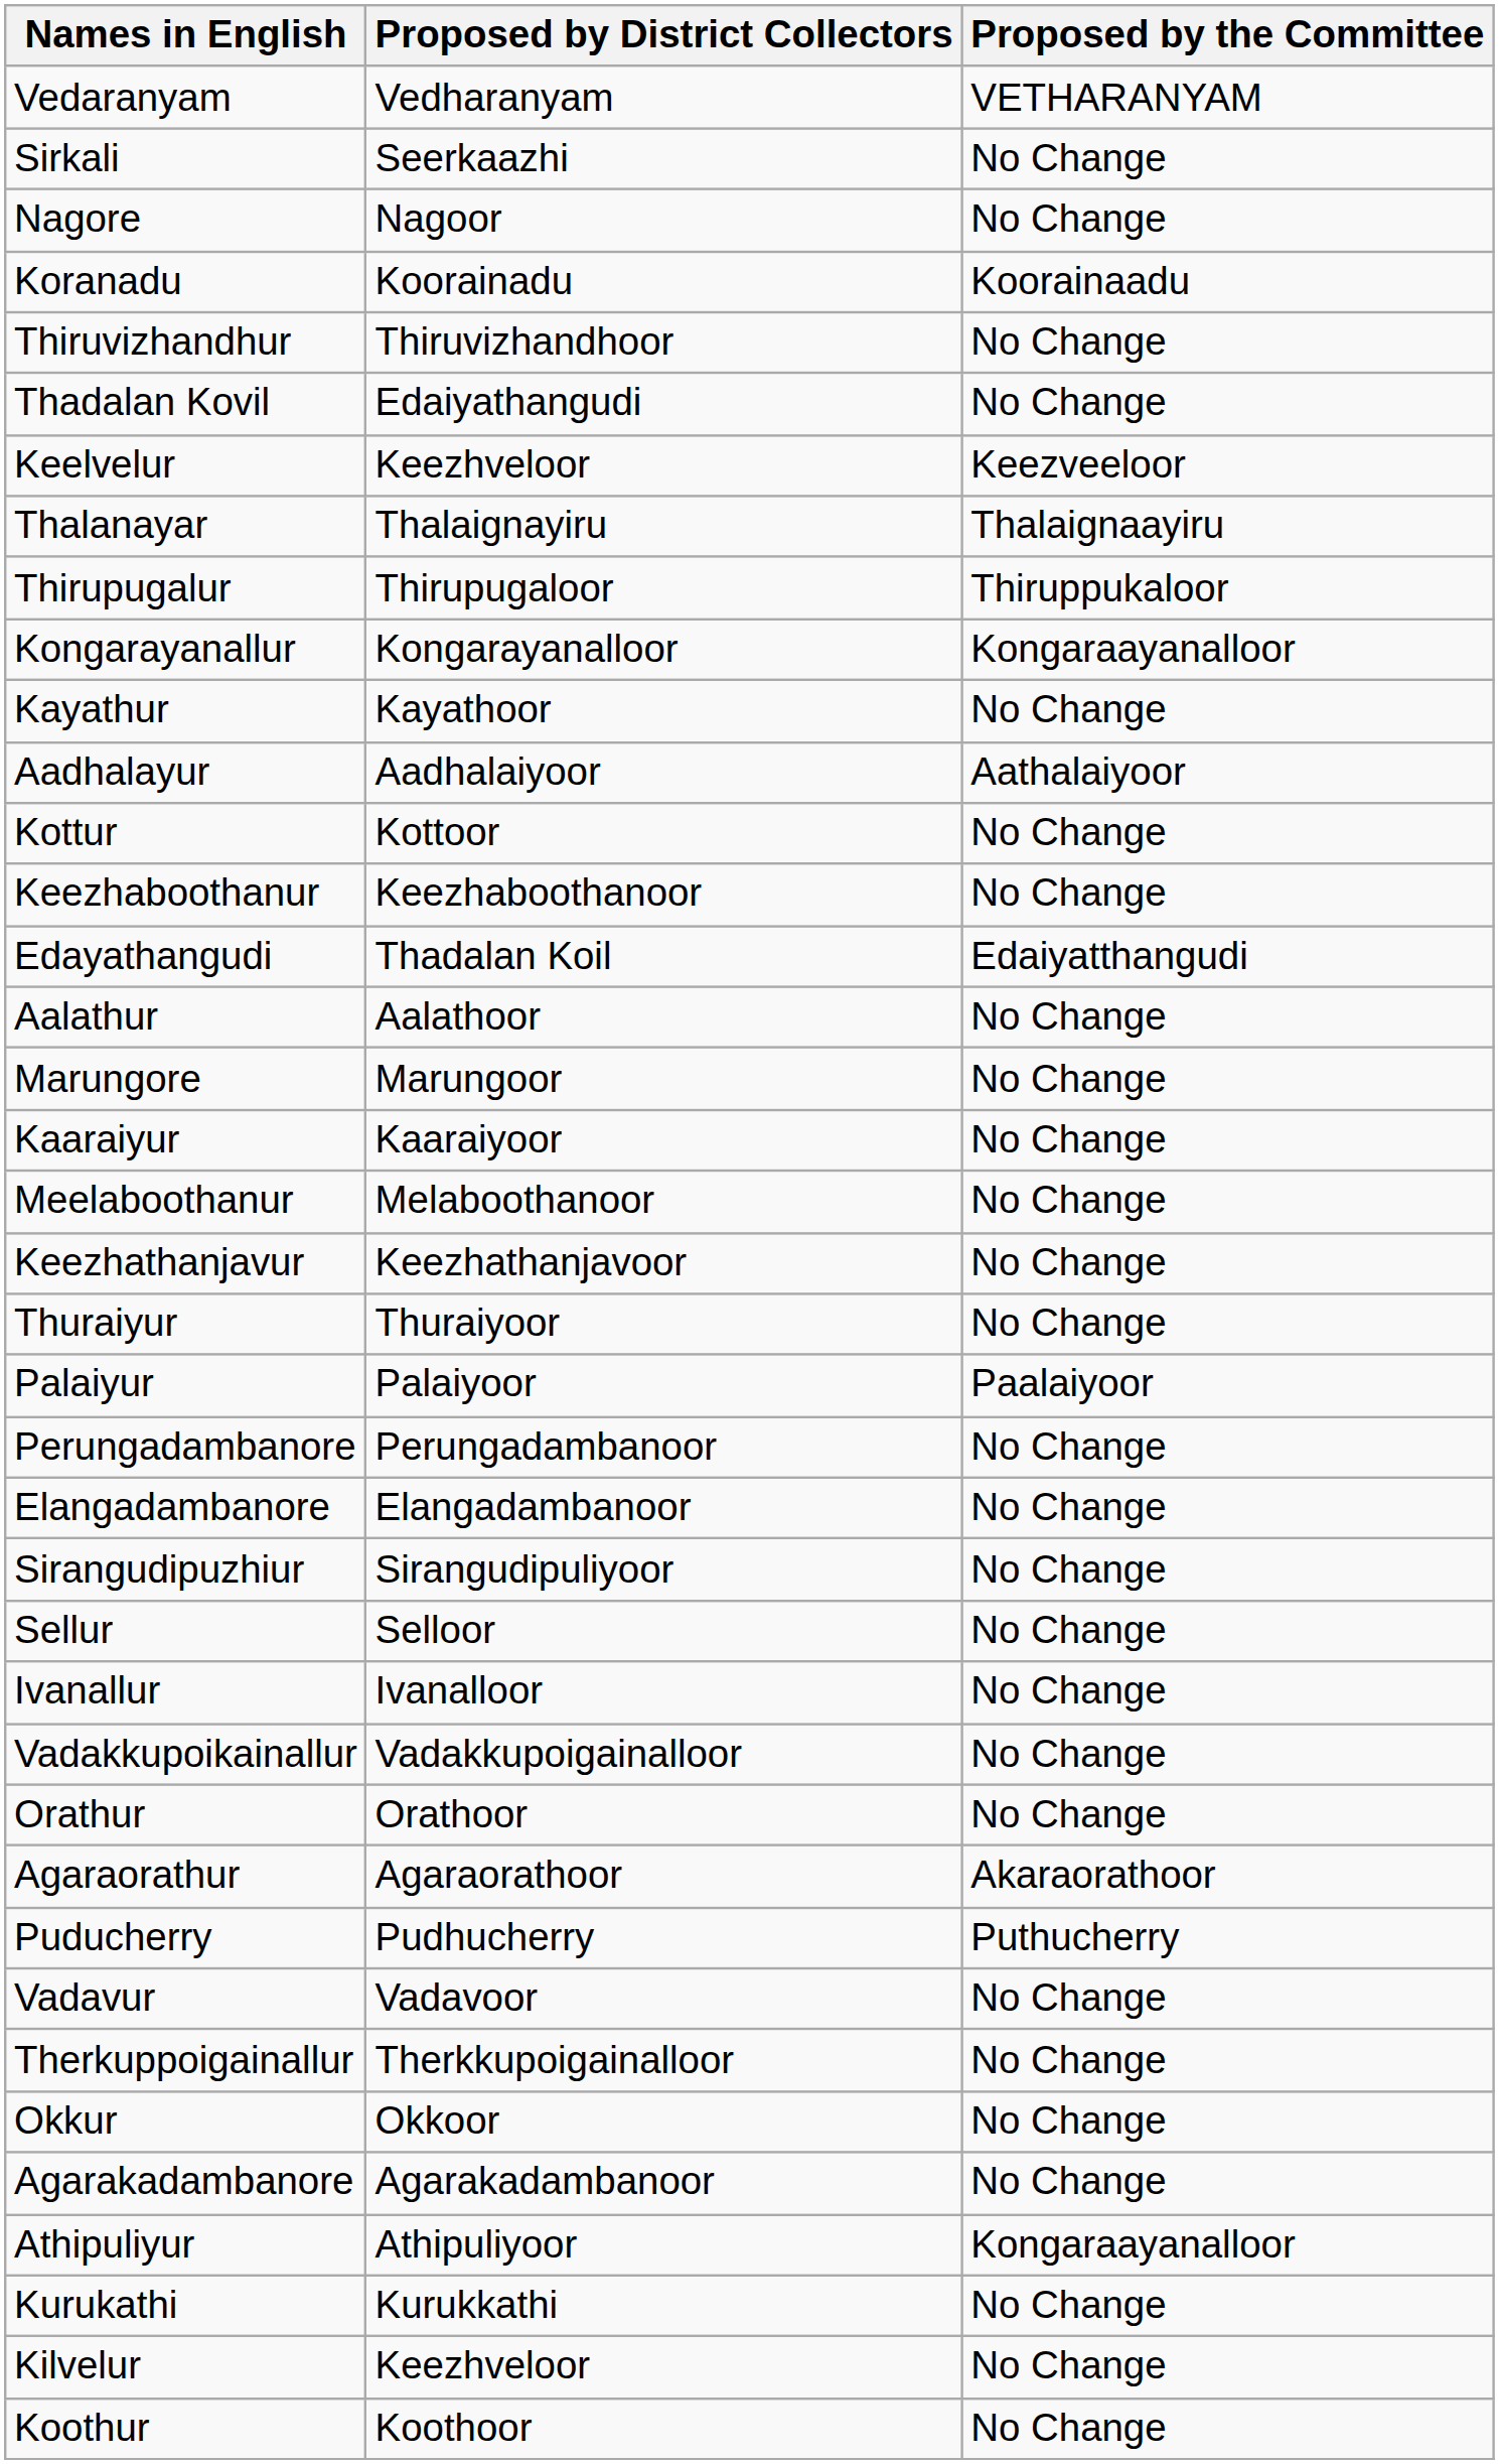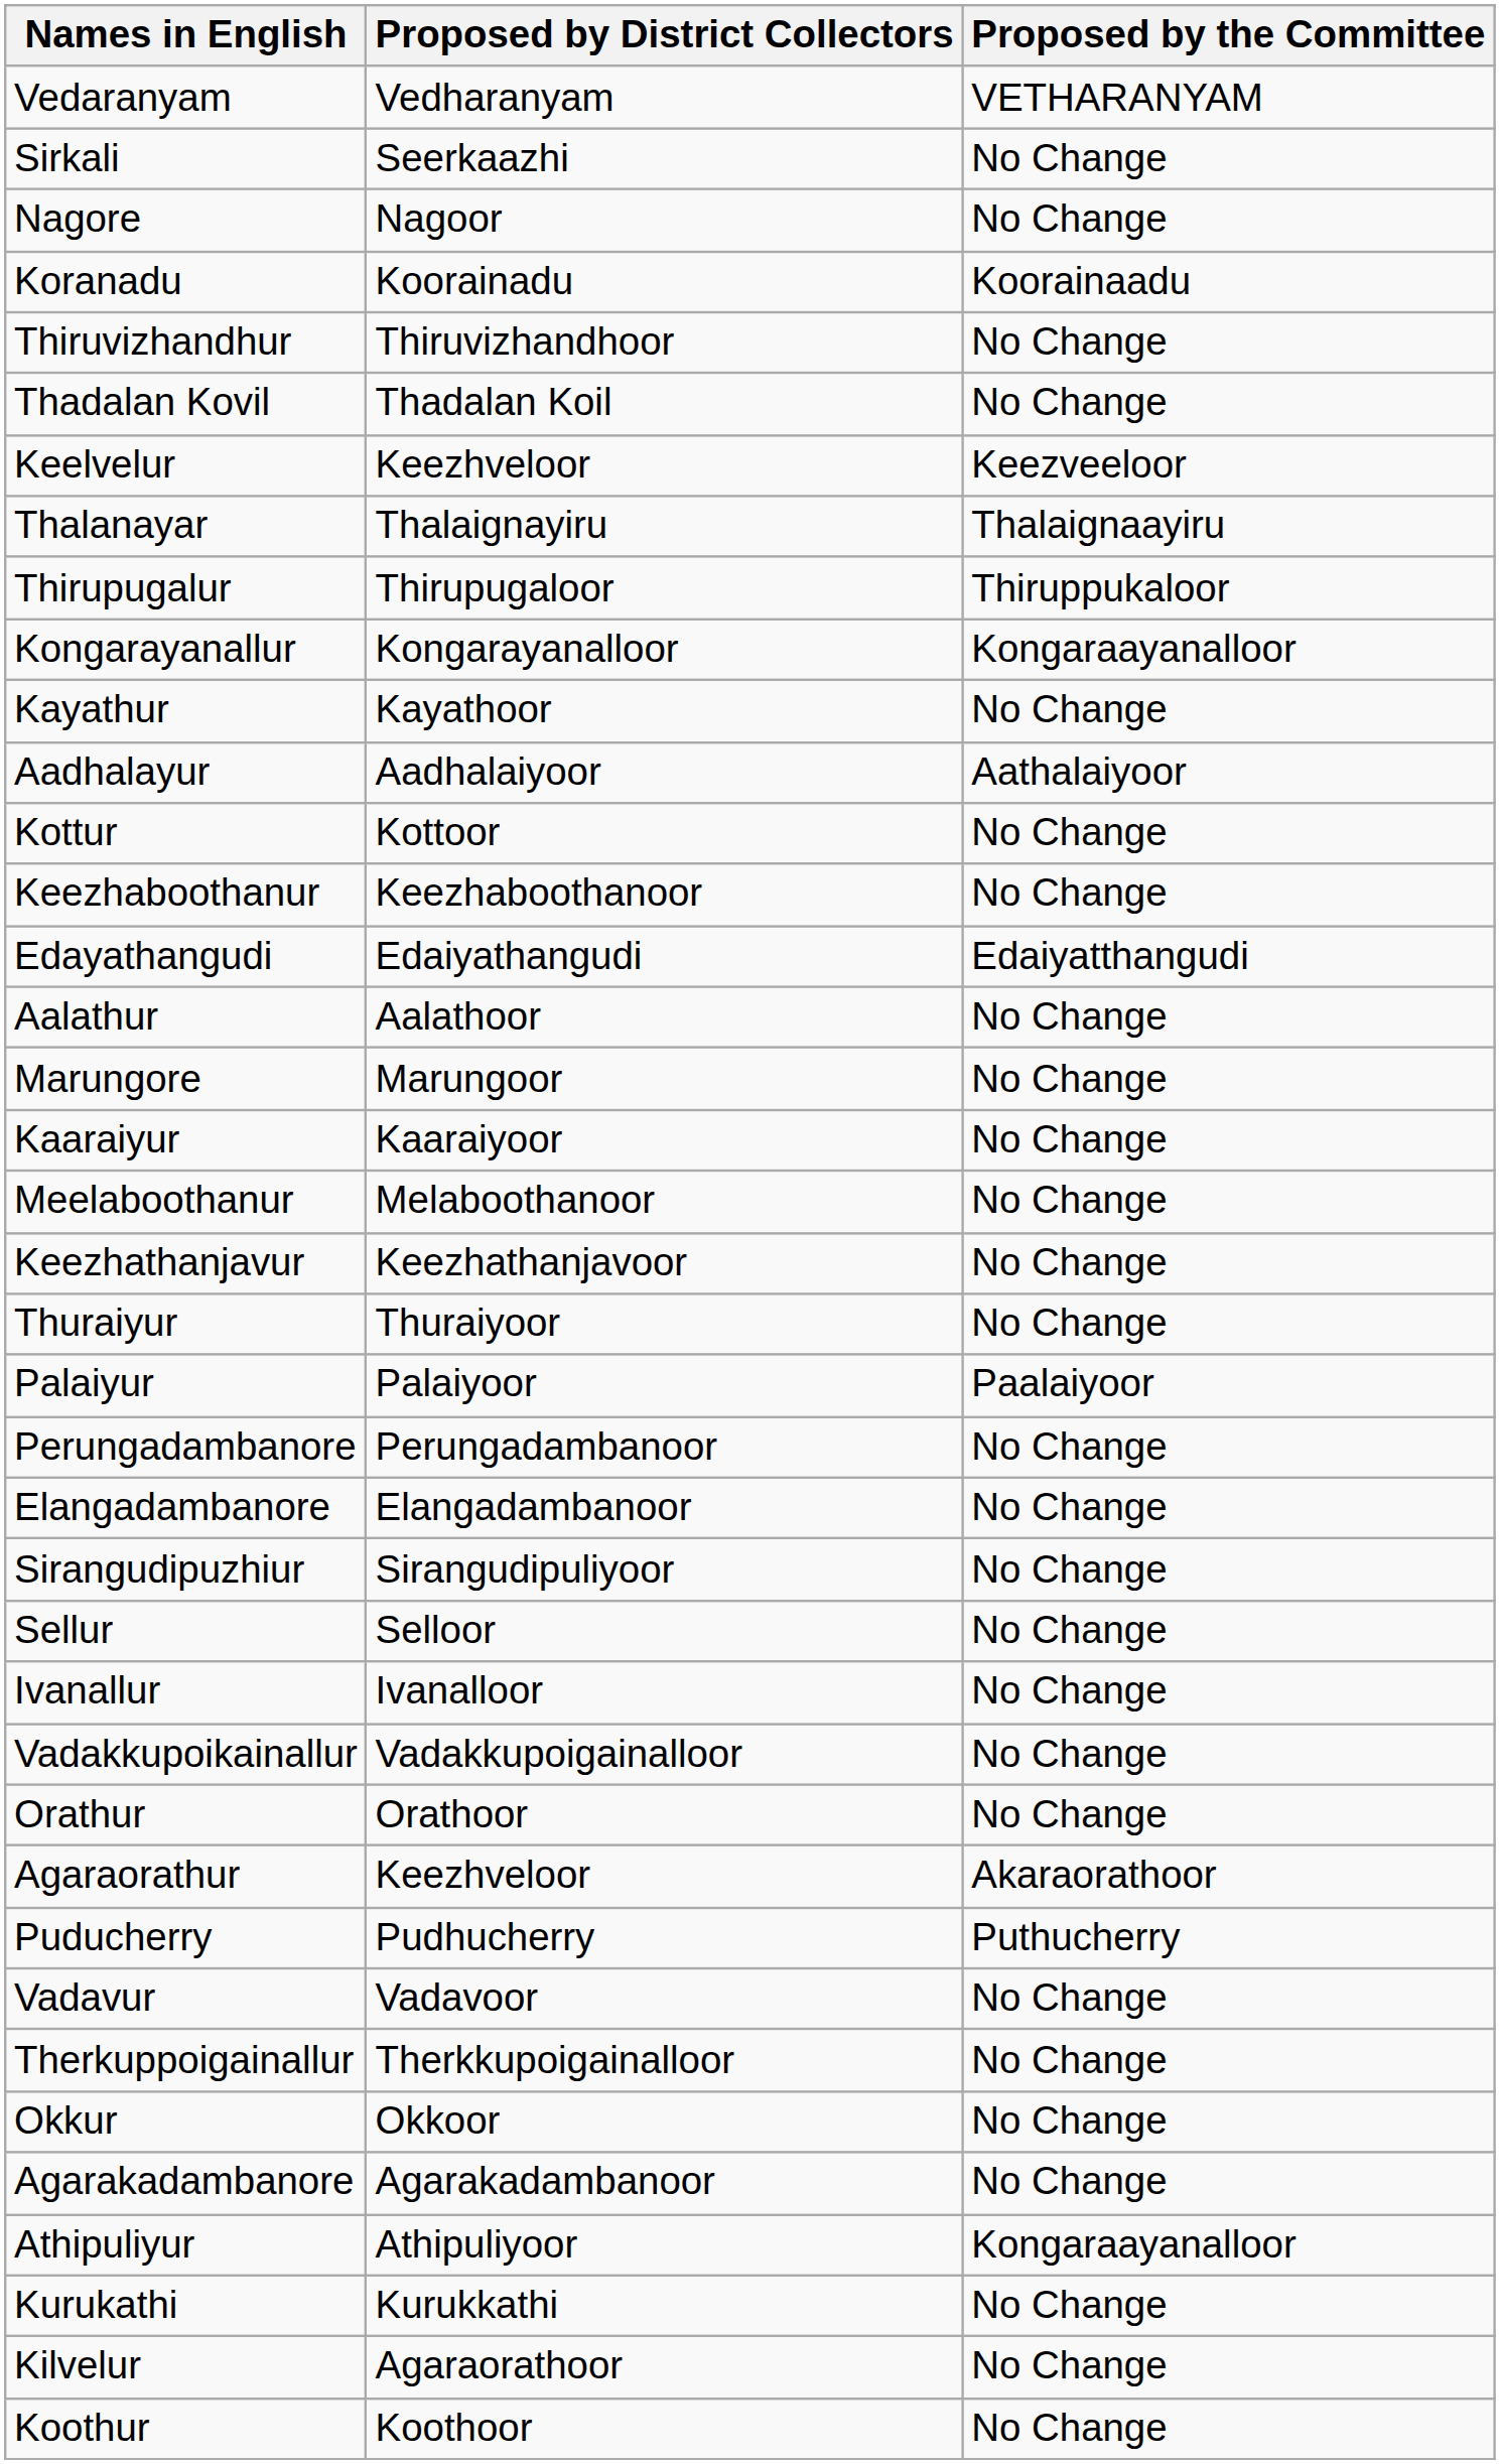Thadalan Kovil | Proposed by District Collectors: Edaiyathangudi -> Thadalan Koil
Edayathangudi | Proposed by District Collectors: Thadalan Koil -> Edaiyathangudi
Agaraorathur | Proposed by District Collectors: Agaraorathoor -> Keezhveloor
Kilvelur | Proposed by District Collectors: Keezhveloor -> Agaraorathoor
